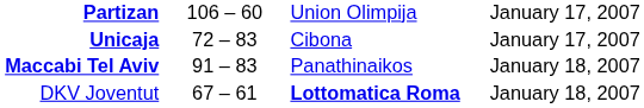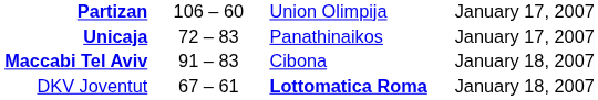Unicaja | column 3: Cibona -> Panathinaikos
Maccabi Tel Aviv | column 3: Panathinaikos -> Cibona
